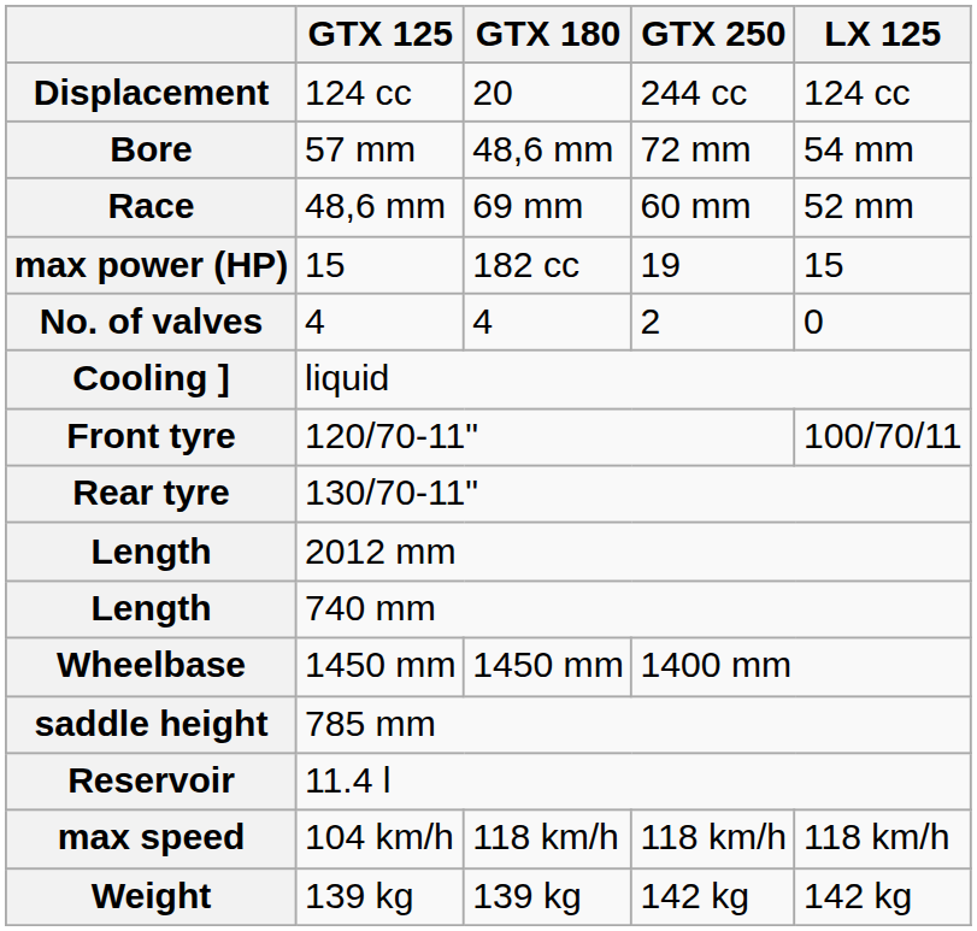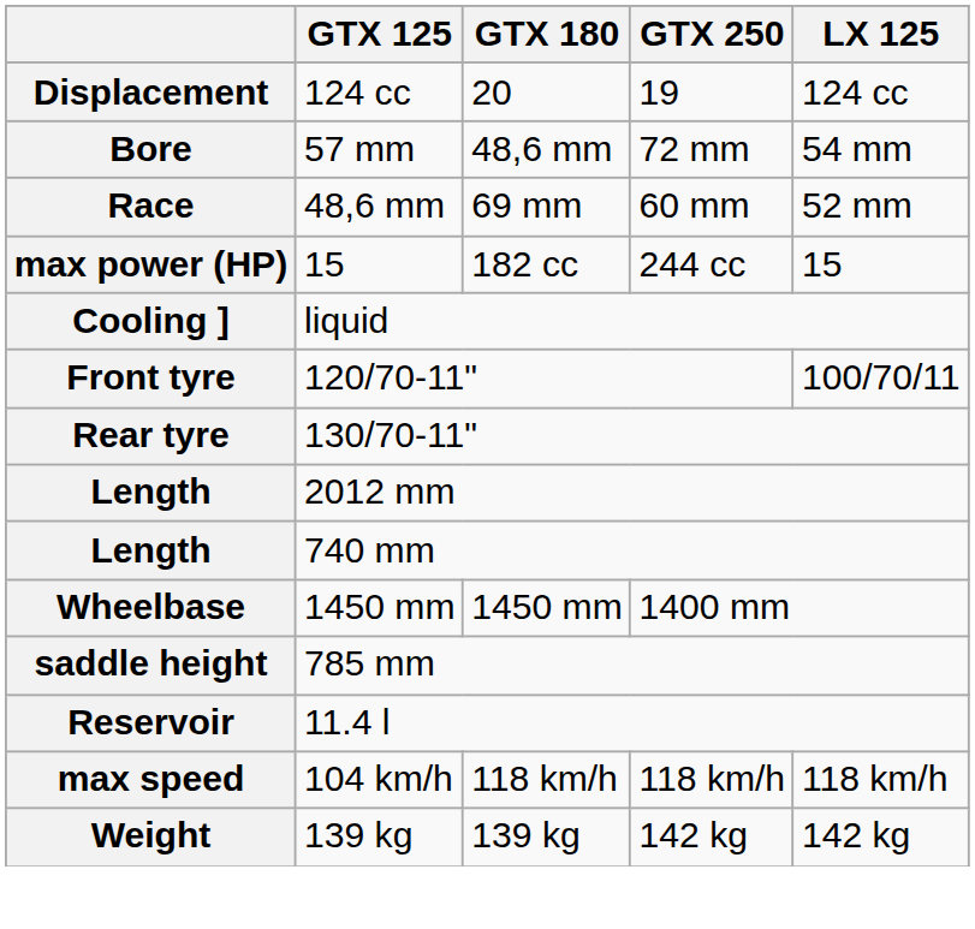Displacement | GTX 250: 244 cc -> 19
max power (HP) | GTX 250: 19 -> 244 cc
- row: No. of valves | 4 | 4 | 2 | 0
